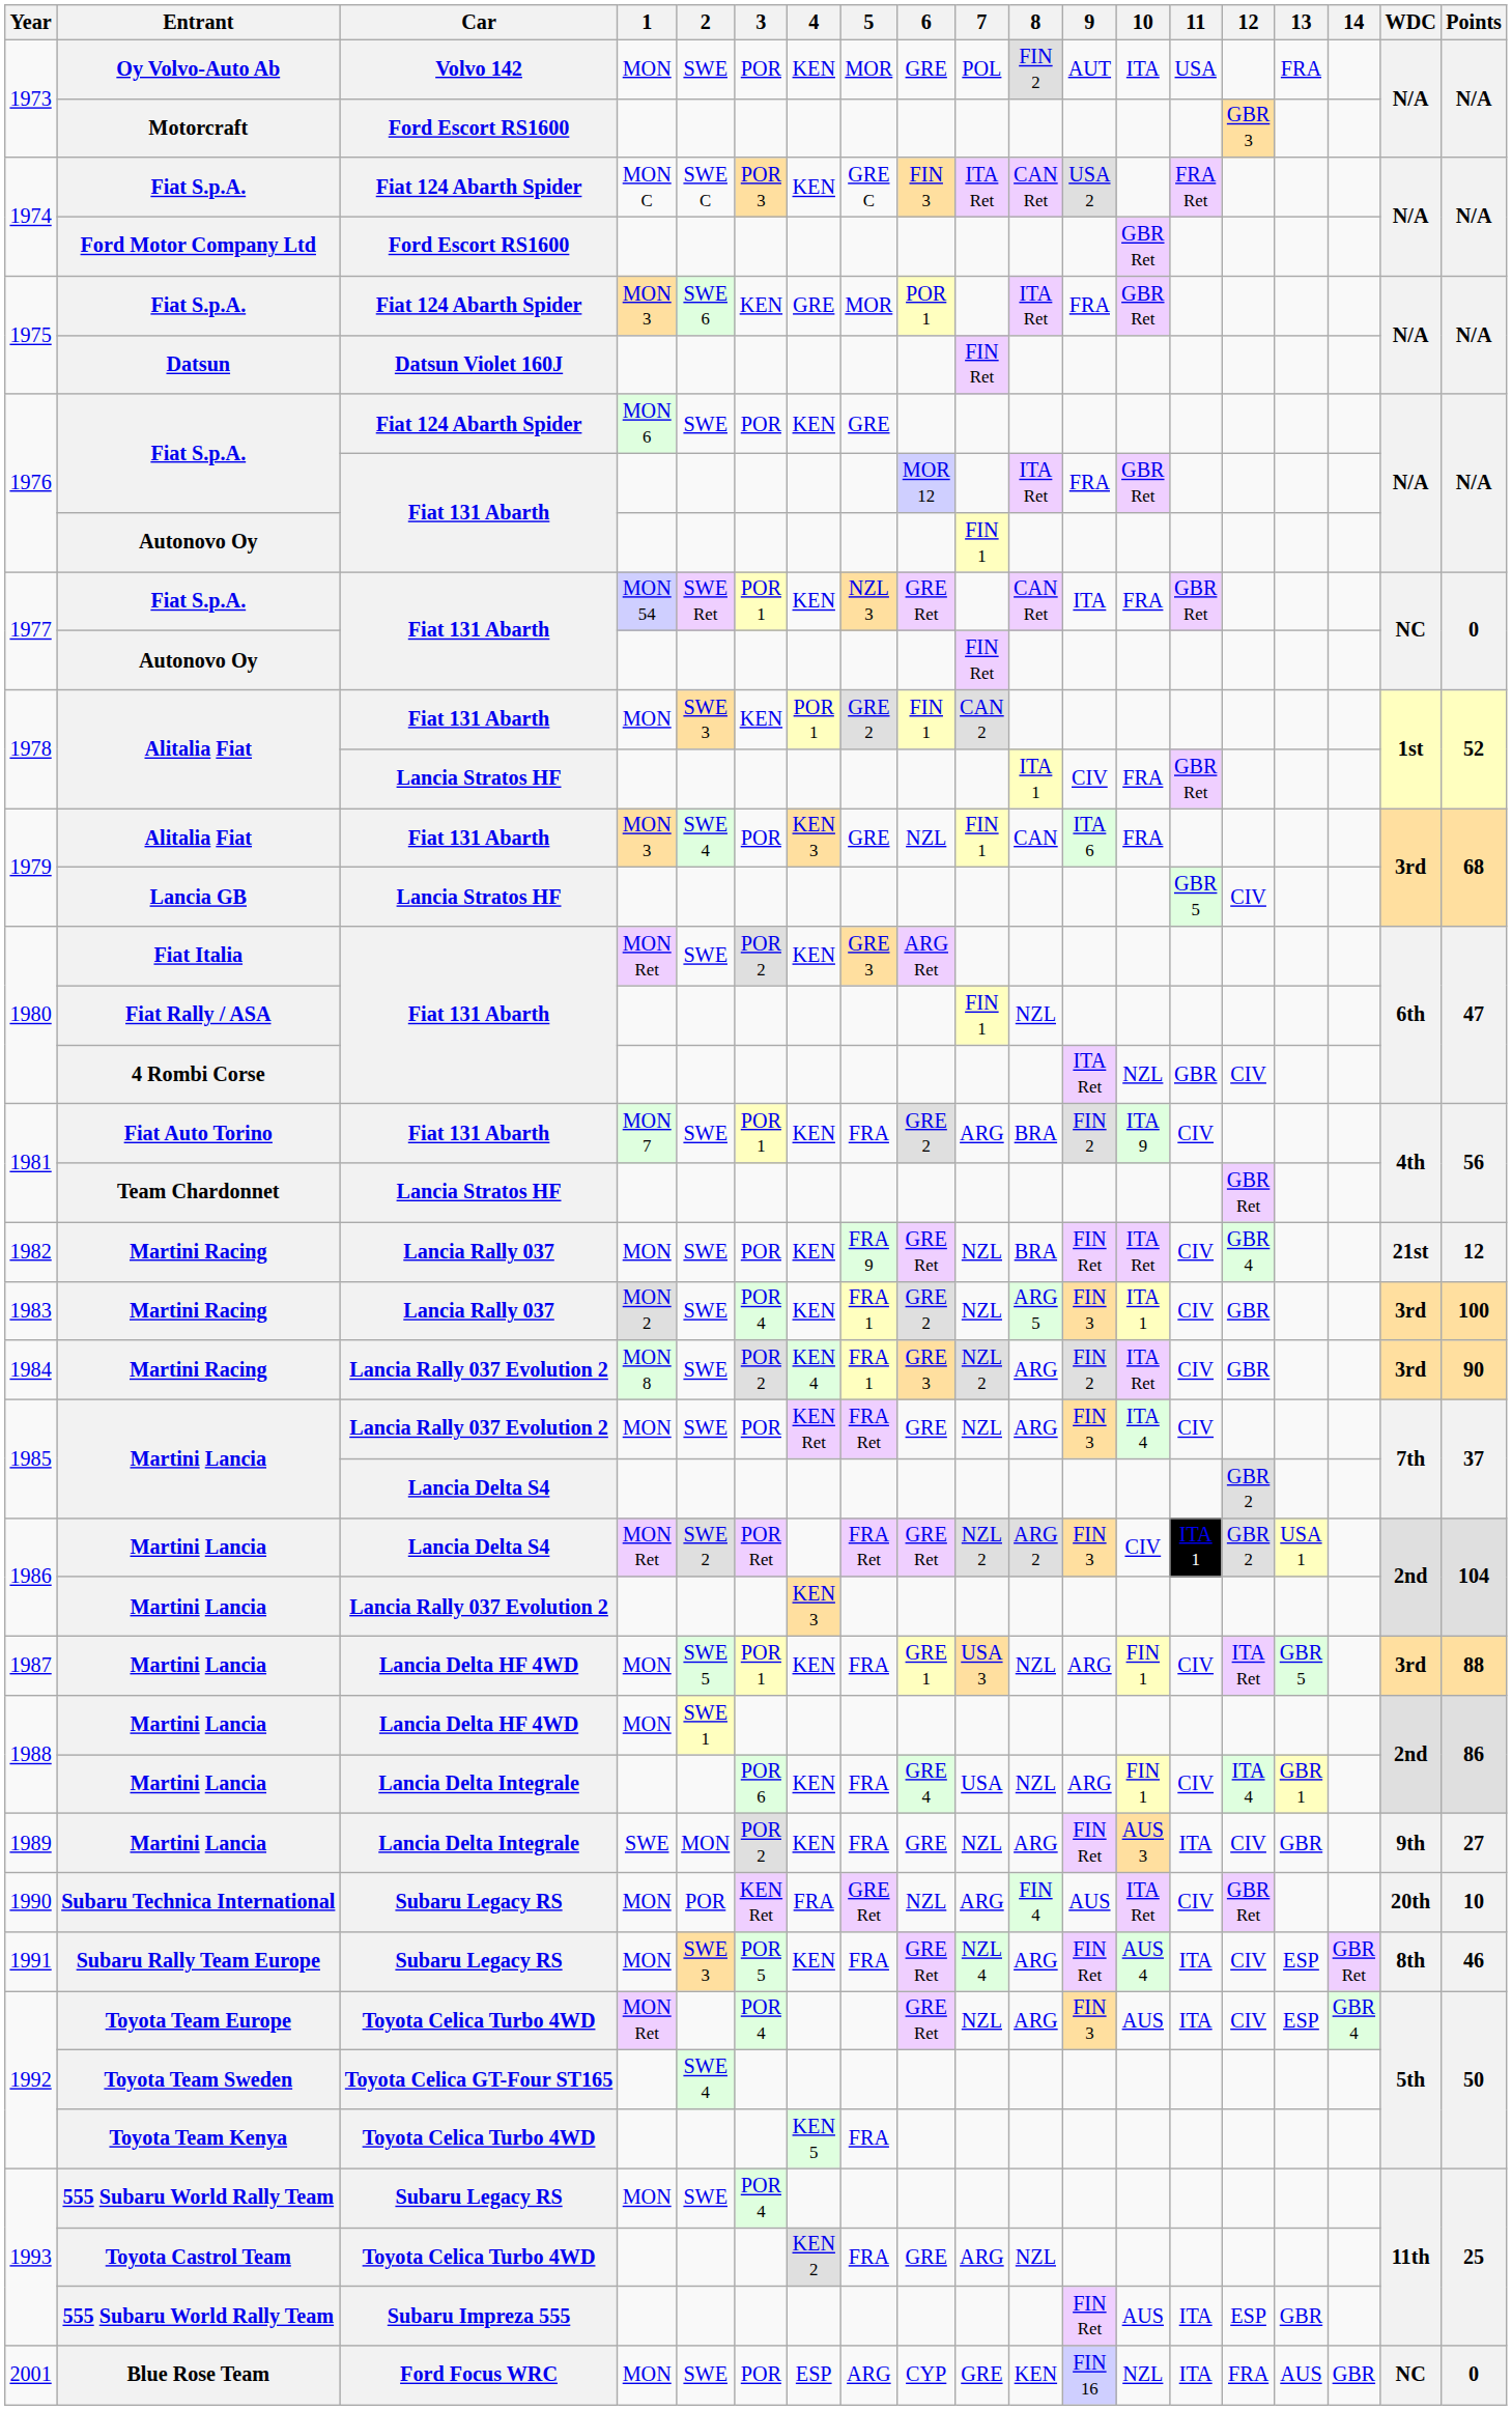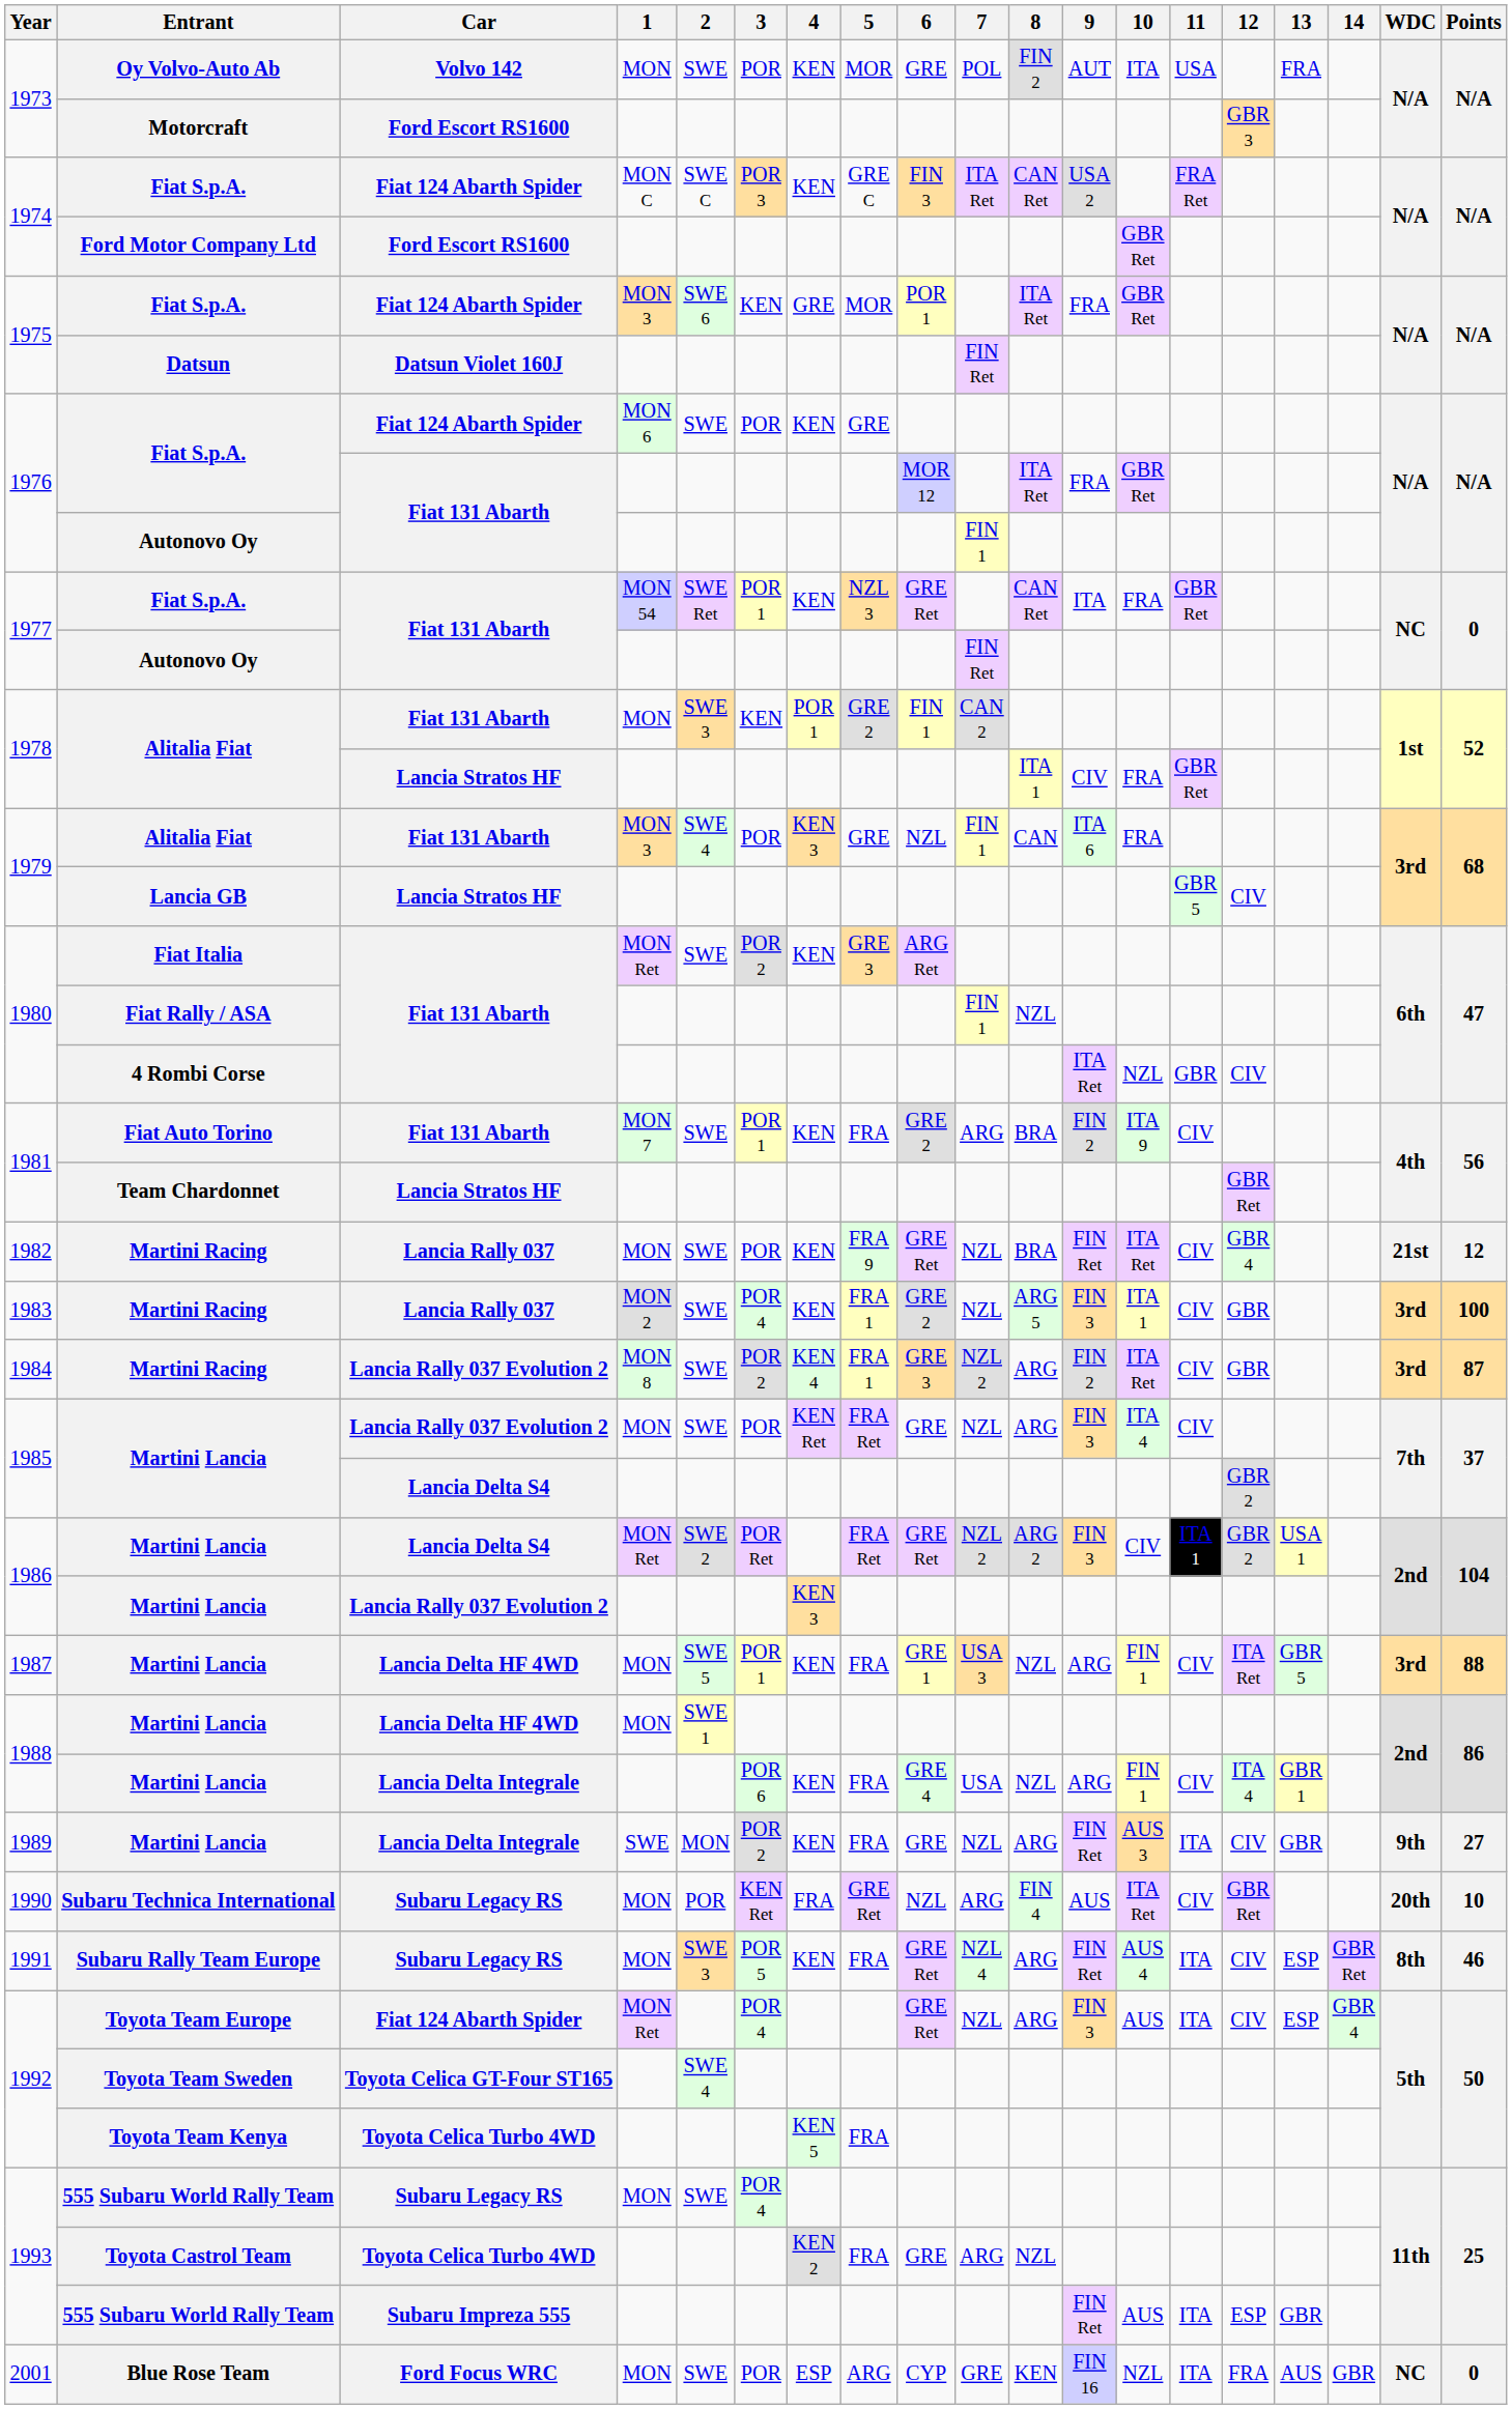Martini Racing / MON 8 | Points: 90 -> 87
Toyota Team Europe | Car: Toyota Celica Turbo 4WD -> Fiat 124 Abarth Spider
